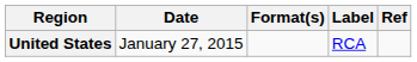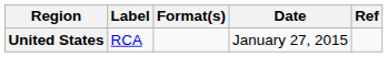columns swapped: Date <-> Label
